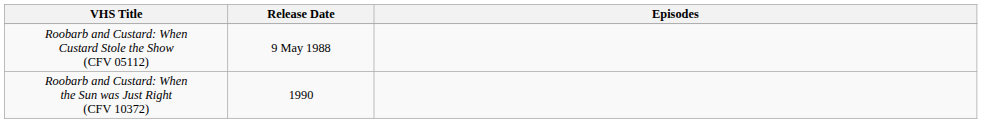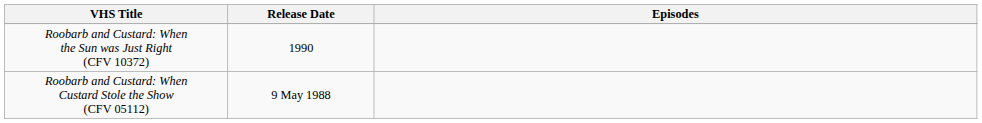rows swapped: Roobarb and Custard: When Custard Stole the Show (CFV 05112) <-> Roobarb and Custard: When the Sun was Just Right (CFV 10372)
